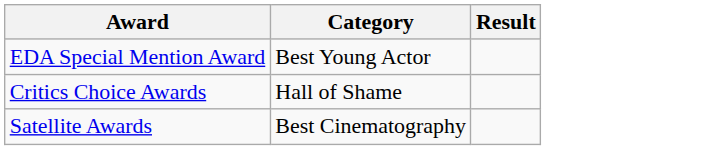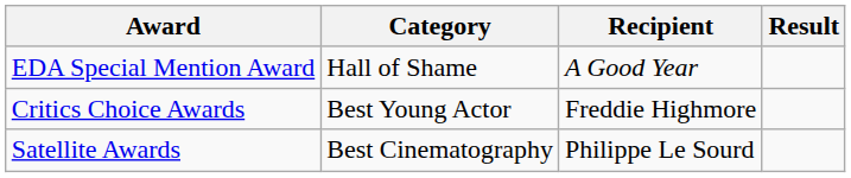+ column: Recipient | A Good Year | Freddie Highmore | Philippe Le Sourd
EDA Special Mention Award | Category: Best Young Actor -> Hall of Shame
Critics Choice Awards | Category: Hall of Shame -> Best Young Actor
